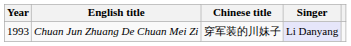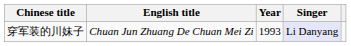columns swapped: Year <-> Chinese title
